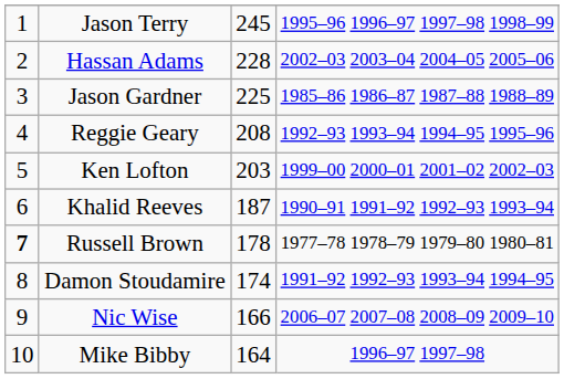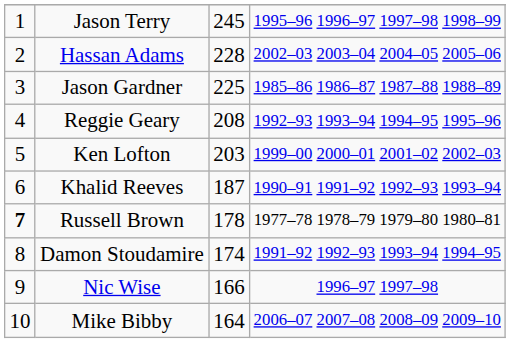Nic Wise | column 4: 2006–07 2007–08 2008–09 2009–10 -> 1996–97 1997–98
Mike Bibby | column 4: 1996–97 1997–98 -> 2006–07 2007–08 2008–09 2009–10
